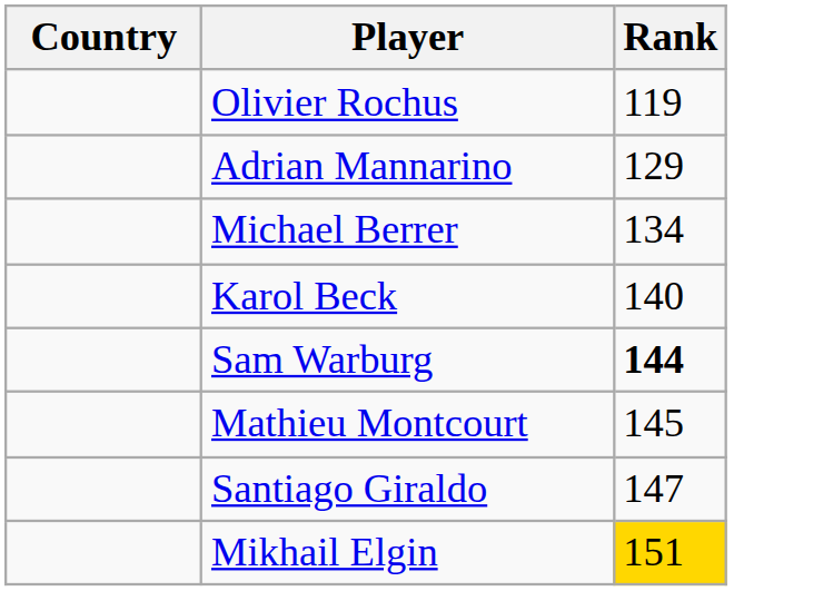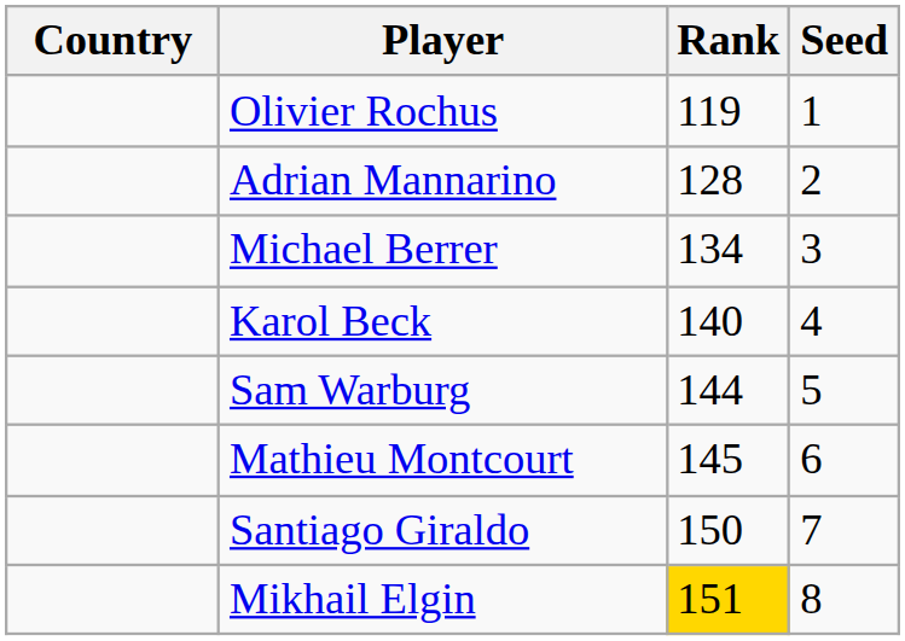+ column: Seed | 1 | 2 | 3 | 4 | 5 | 6 | 7 | 8
Adrian Mannarino | Rank: 129 -> 128
Sam Warburg | Rank: bold -> normal
Santiago Giraldo | Rank: 147 -> 150
